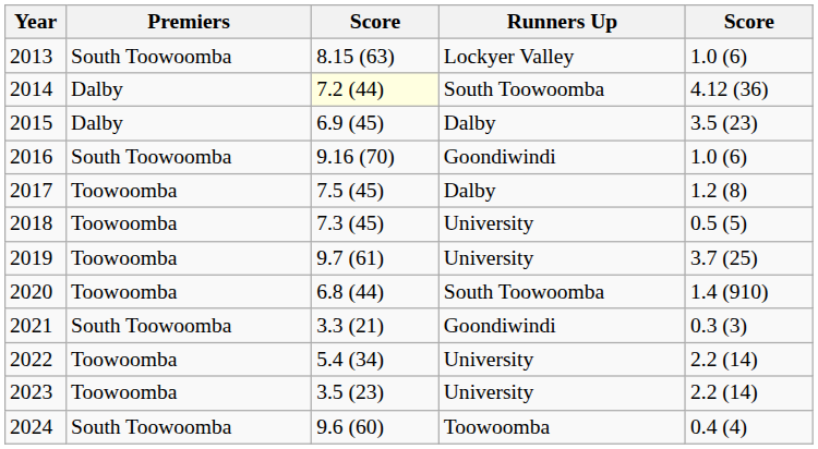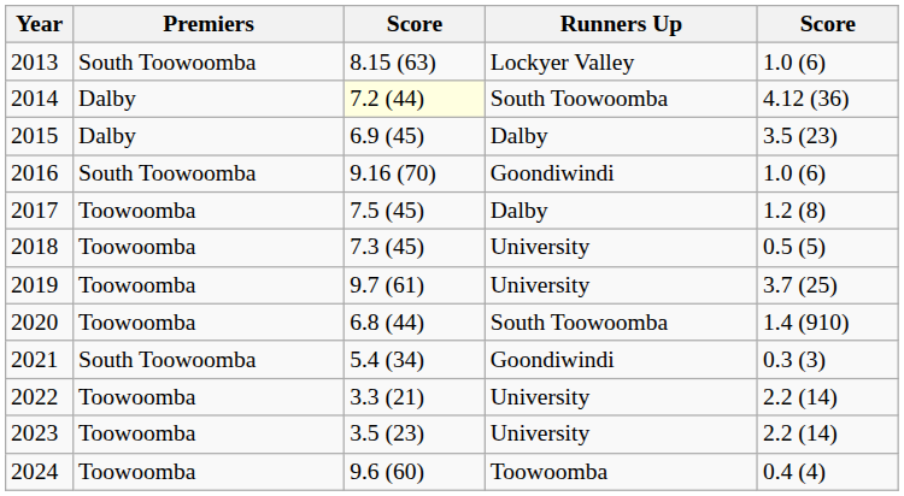2021 | column 3: 3.3 (21) -> 5.4 (34)
2022 | column 3: 5.4 (34) -> 3.3 (21)
2024 | Premiers: South Toowoomba -> Toowoomba
